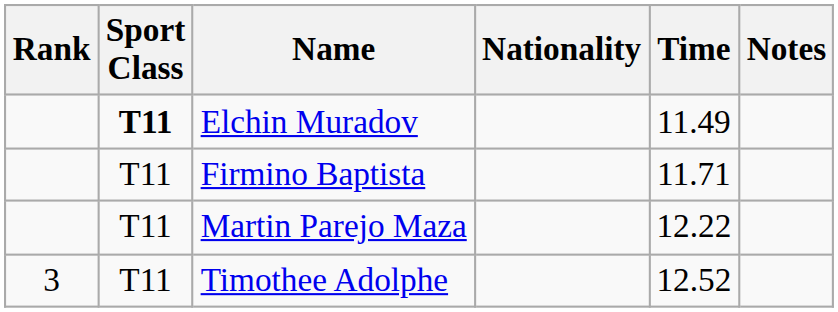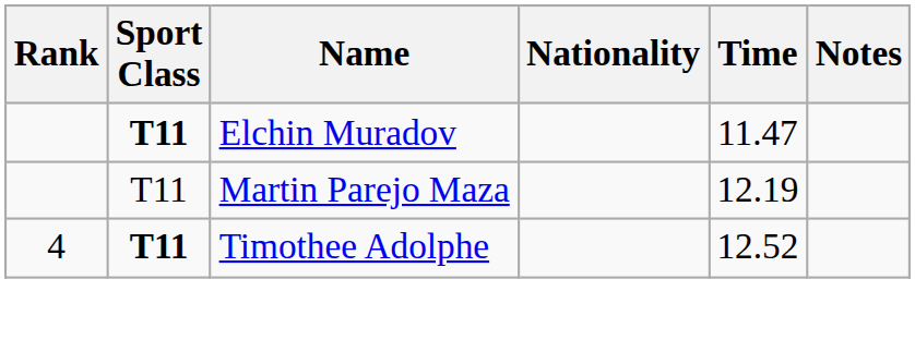Elchin Muradov | Time: 11.49 -> 11.47
- row: T11 | Firmino Baptista | 11.71
Martin Parejo Maza | Time: 12.22 -> 12.19
Timothee Adolphe | Rank: 3 -> 4
Timothee Adolphe | Sport Class: normal -> bold
